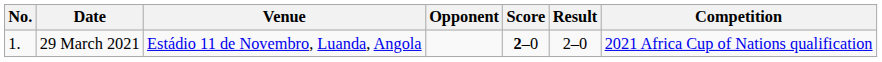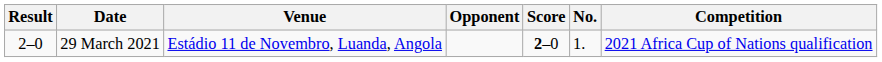columns swapped: No. <-> Result
